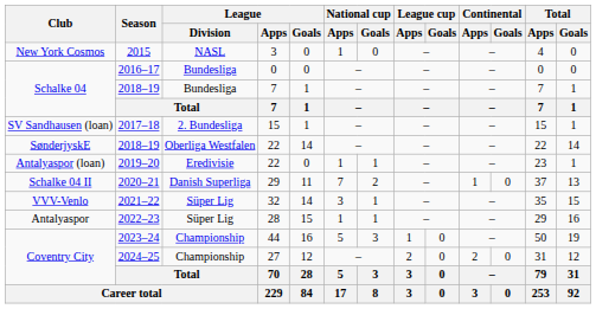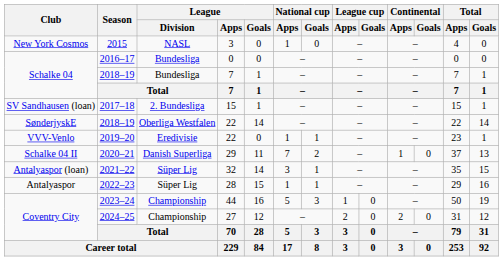2019–20 | Club: Antalyaspor (loan) -> VVV-Venlo
2021–22 | Club: VVV-Venlo -> Antalyaspor (loan)
